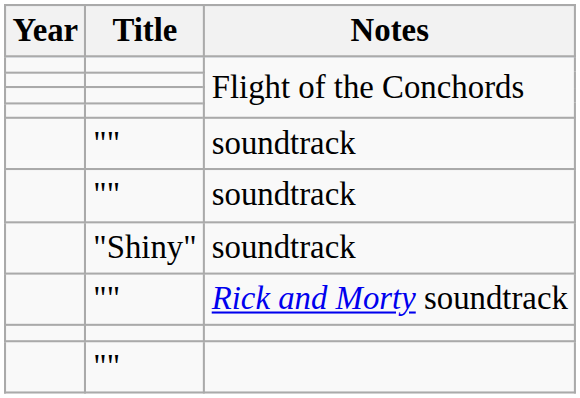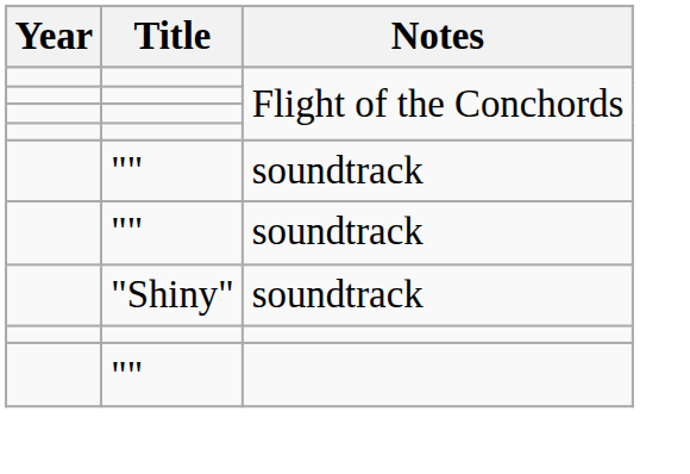- row: "" | Rick and Morty soundtrack
